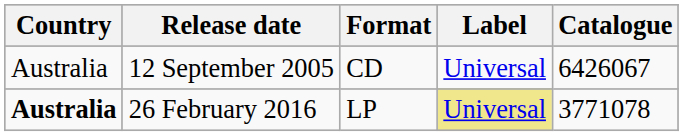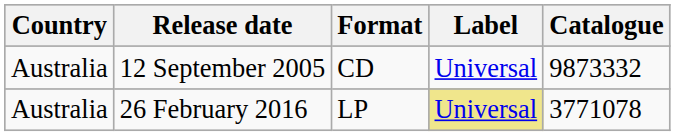12 September 2005 | Catalogue: 6426067 -> 9873332
26 February 2016 | Country: bold -> normal
